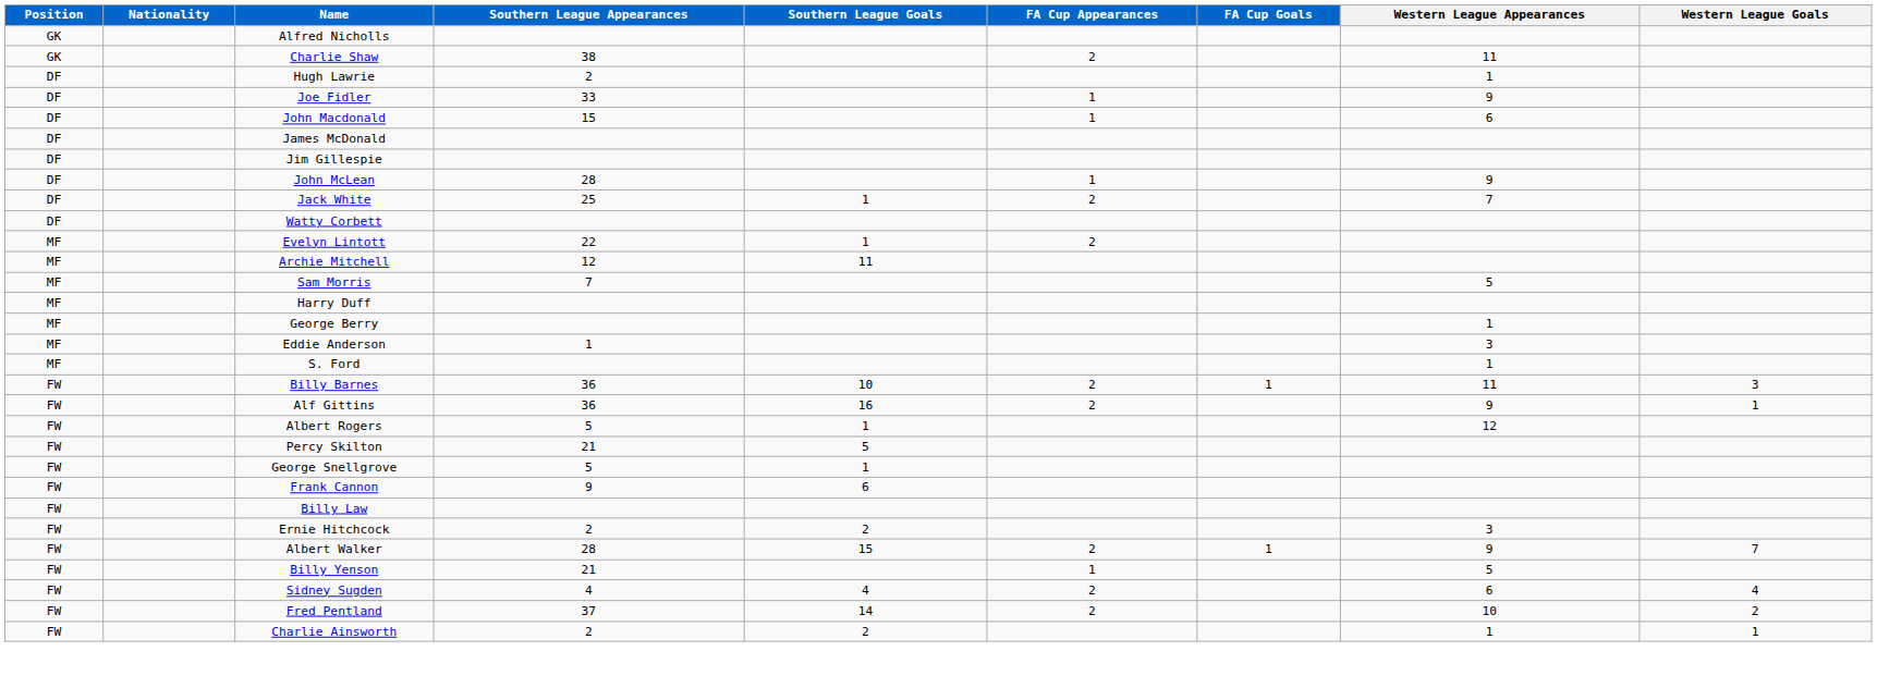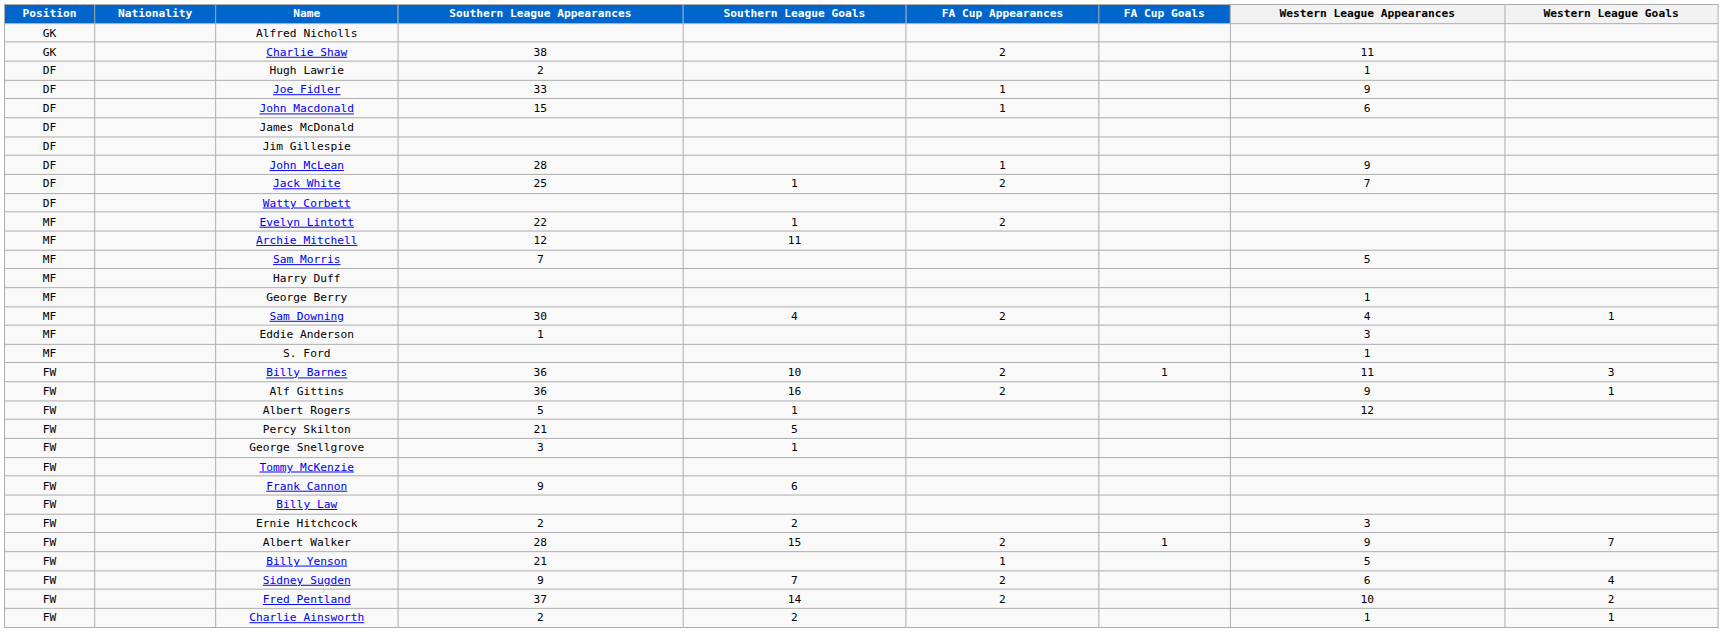+ row: MF | Sam Downing | 30 | 4 | 2 | 4 | 1
George Snellgrove | Southern League Appearances: 5 -> 3
+ row: FW | Tommy McKenzie
Sidney Sugden | Southern League Appearances: 4 -> 9
Sidney Sugden | Southern League Goals: 4 -> 7
